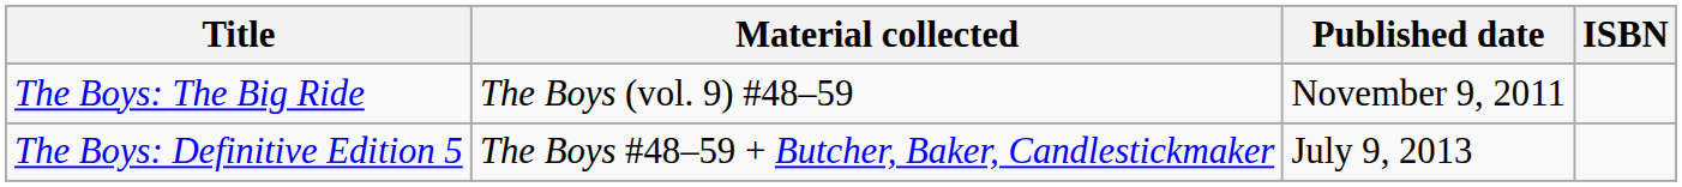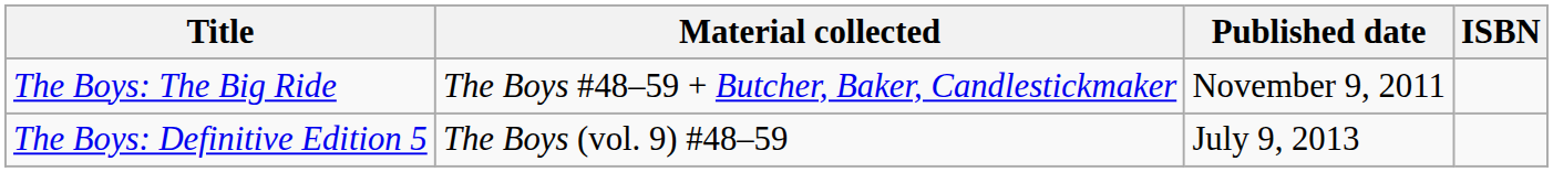The Boys: The Big Ride | Material collected: The Boys (vol. 9) #48–59 -> The Boys #48–59 + Butcher, Baker, Candlestickmaker
The Boys: Definitive Edition 5 | Material collected: The Boys #48–59 + Butcher, Baker, Candlestickmaker -> The Boys (vol. 9) #48–59
